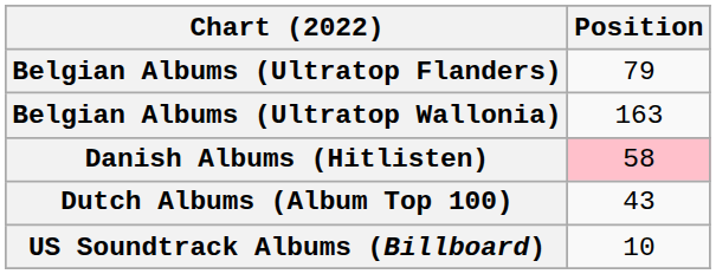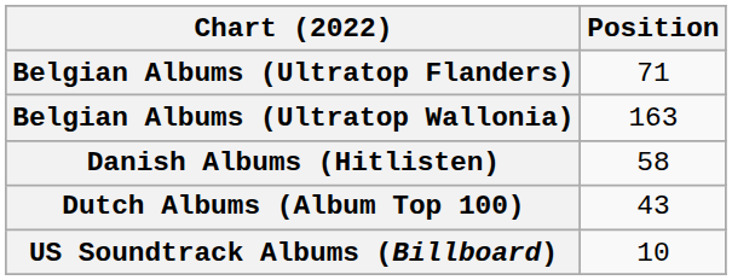Belgian Albums (Ultratop Flanders) | Position: 79 -> 71
Danish Albums (Hitlisten) | Position: pink background -> no background
